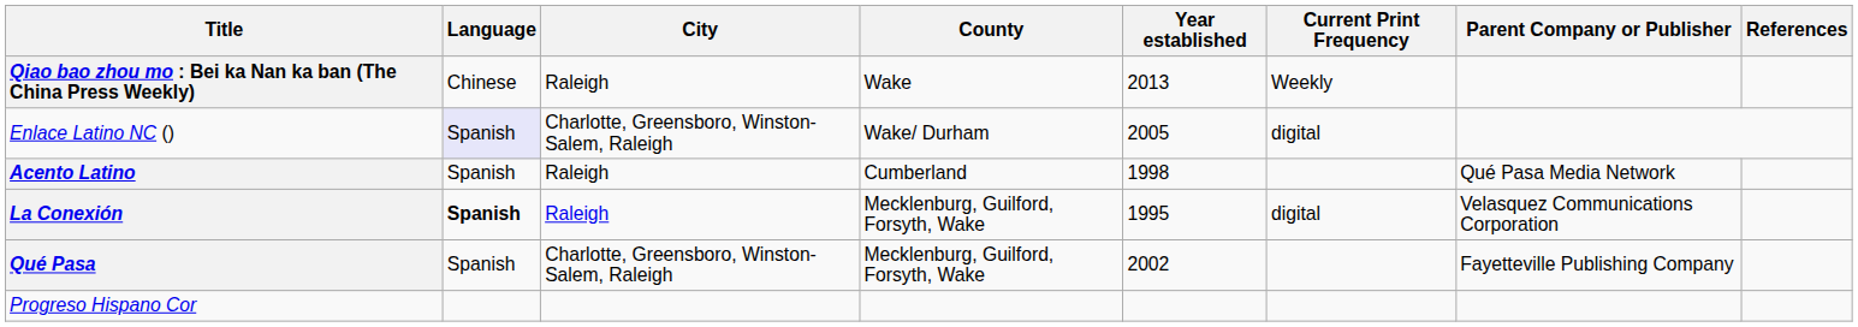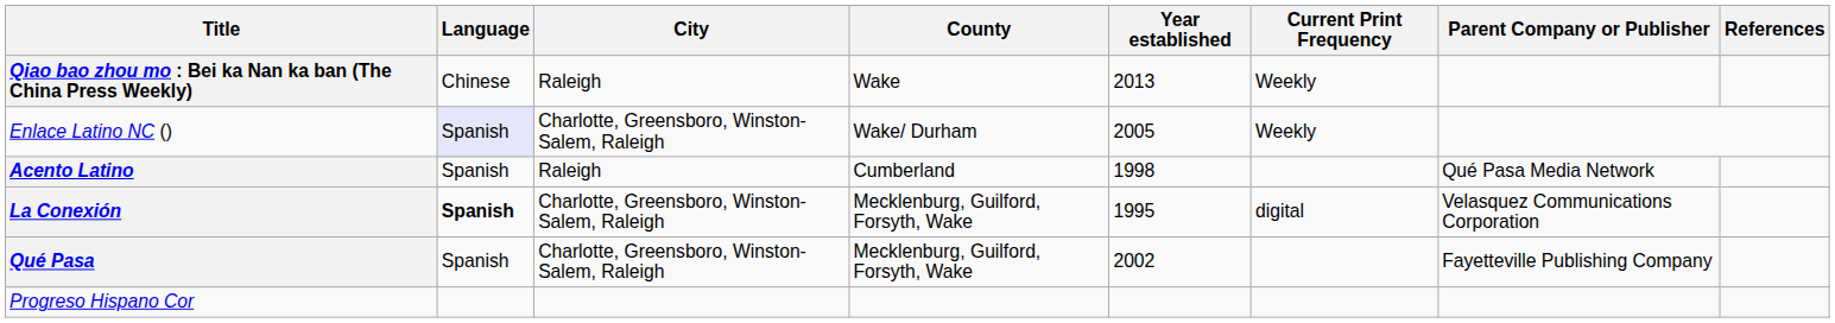Enlace Latino NC () | Current Print Frequency: digital -> Weekly
La Conexión | City: Raleigh -> Charlotte, Greensboro, Winston-Salem, Raleigh
